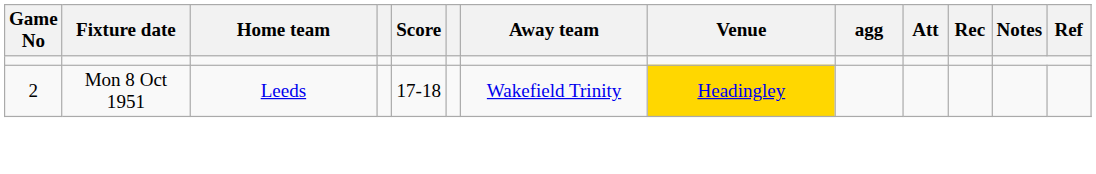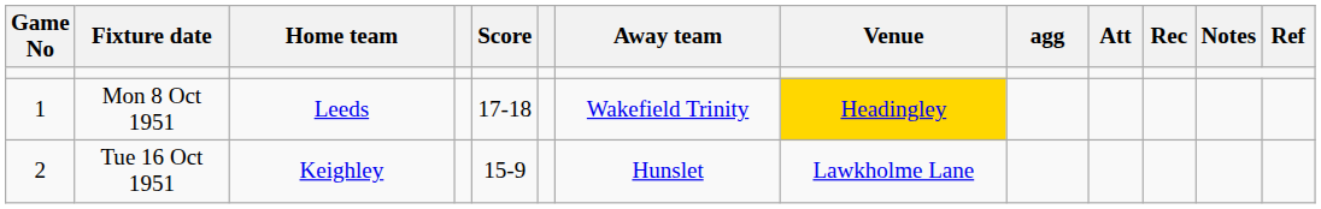Mon 8 Oct 1951 | Game No: 2 -> 1
+ row: 2 | Tue 16 Oct 1951 | Keighley | 15-9 | Hunslet | Lawkholme Lane
